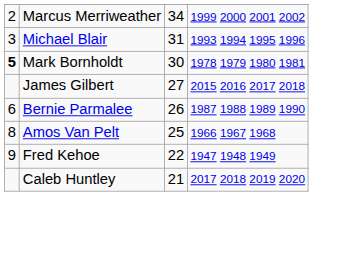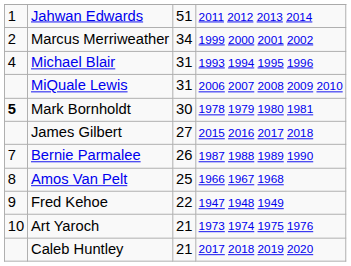+ row: 1 | Jahwan Edwards | 51 | 2011 2012 2013 2014
Michael Blair | column 1: 3 -> 4
+ row: MiQuale Lewis | 31 | 2006 2007 2008 2009 2010
Bernie Parmalee | column 1: 6 -> 7
+ row: 10 | Art Yaroch | 21 | 1973 1974 1975 1976
